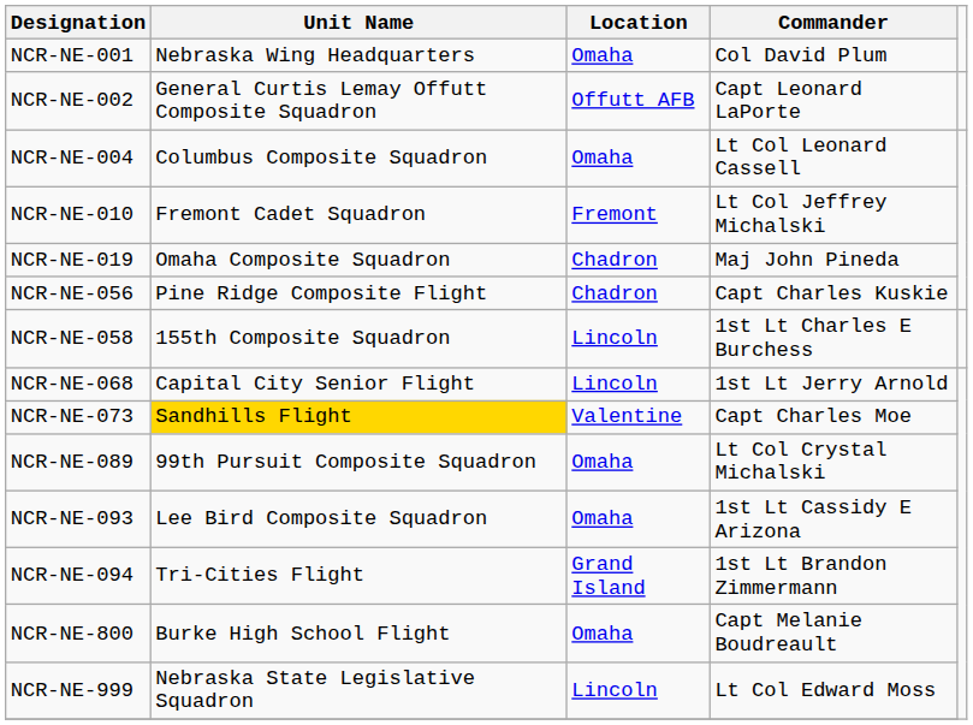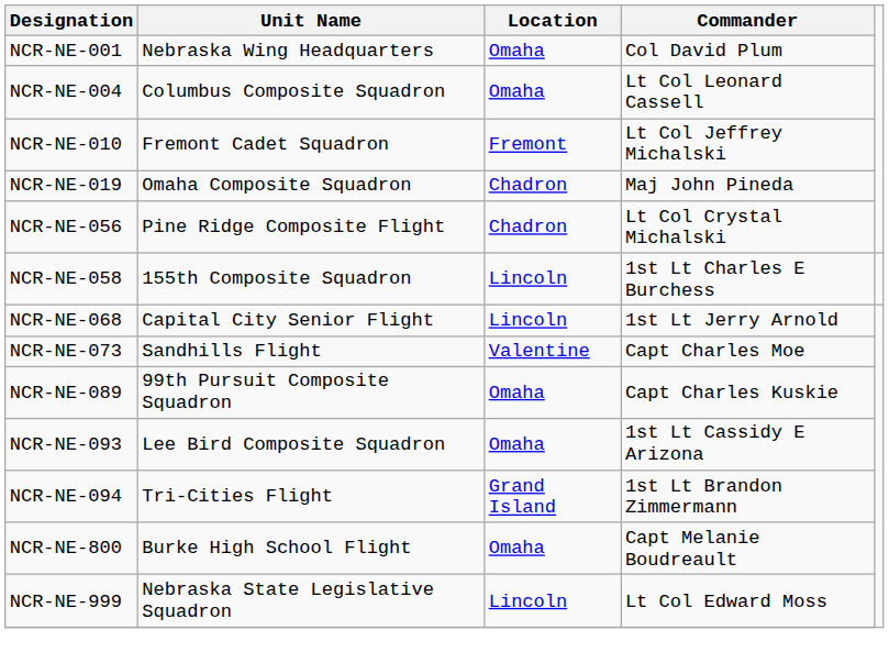- row: NCR-NE-002 | General Curtis Lemay Offutt Composite Squadron | Offutt AFB | Capt Leonard LaPorte
NCR-NE-056 | Commander: Capt Charles Kuskie -> Lt Col Crystal Michalski
NCR-NE-073 | Unit Name: gold background -> no background
NCR-NE-089 | Commander: Lt Col Crystal Michalski -> Capt Charles Kuskie
